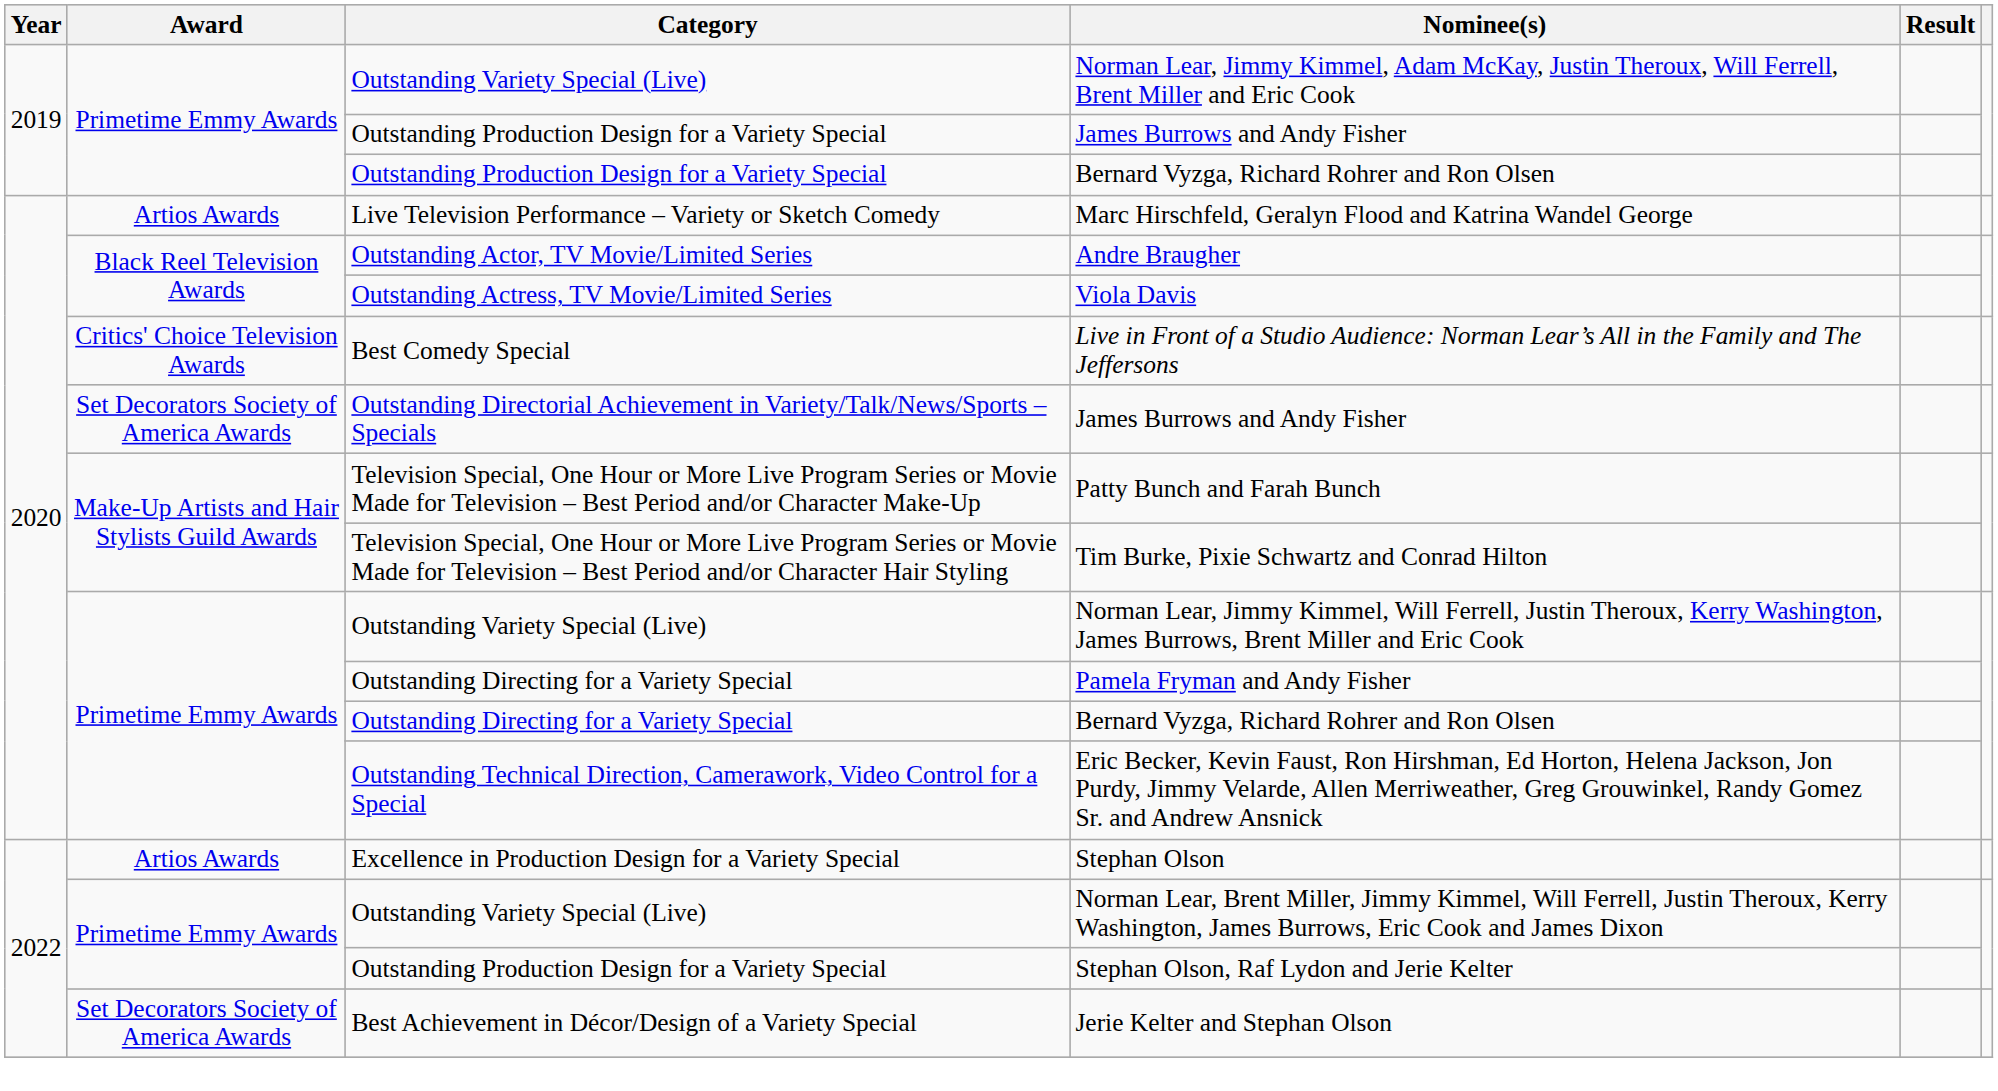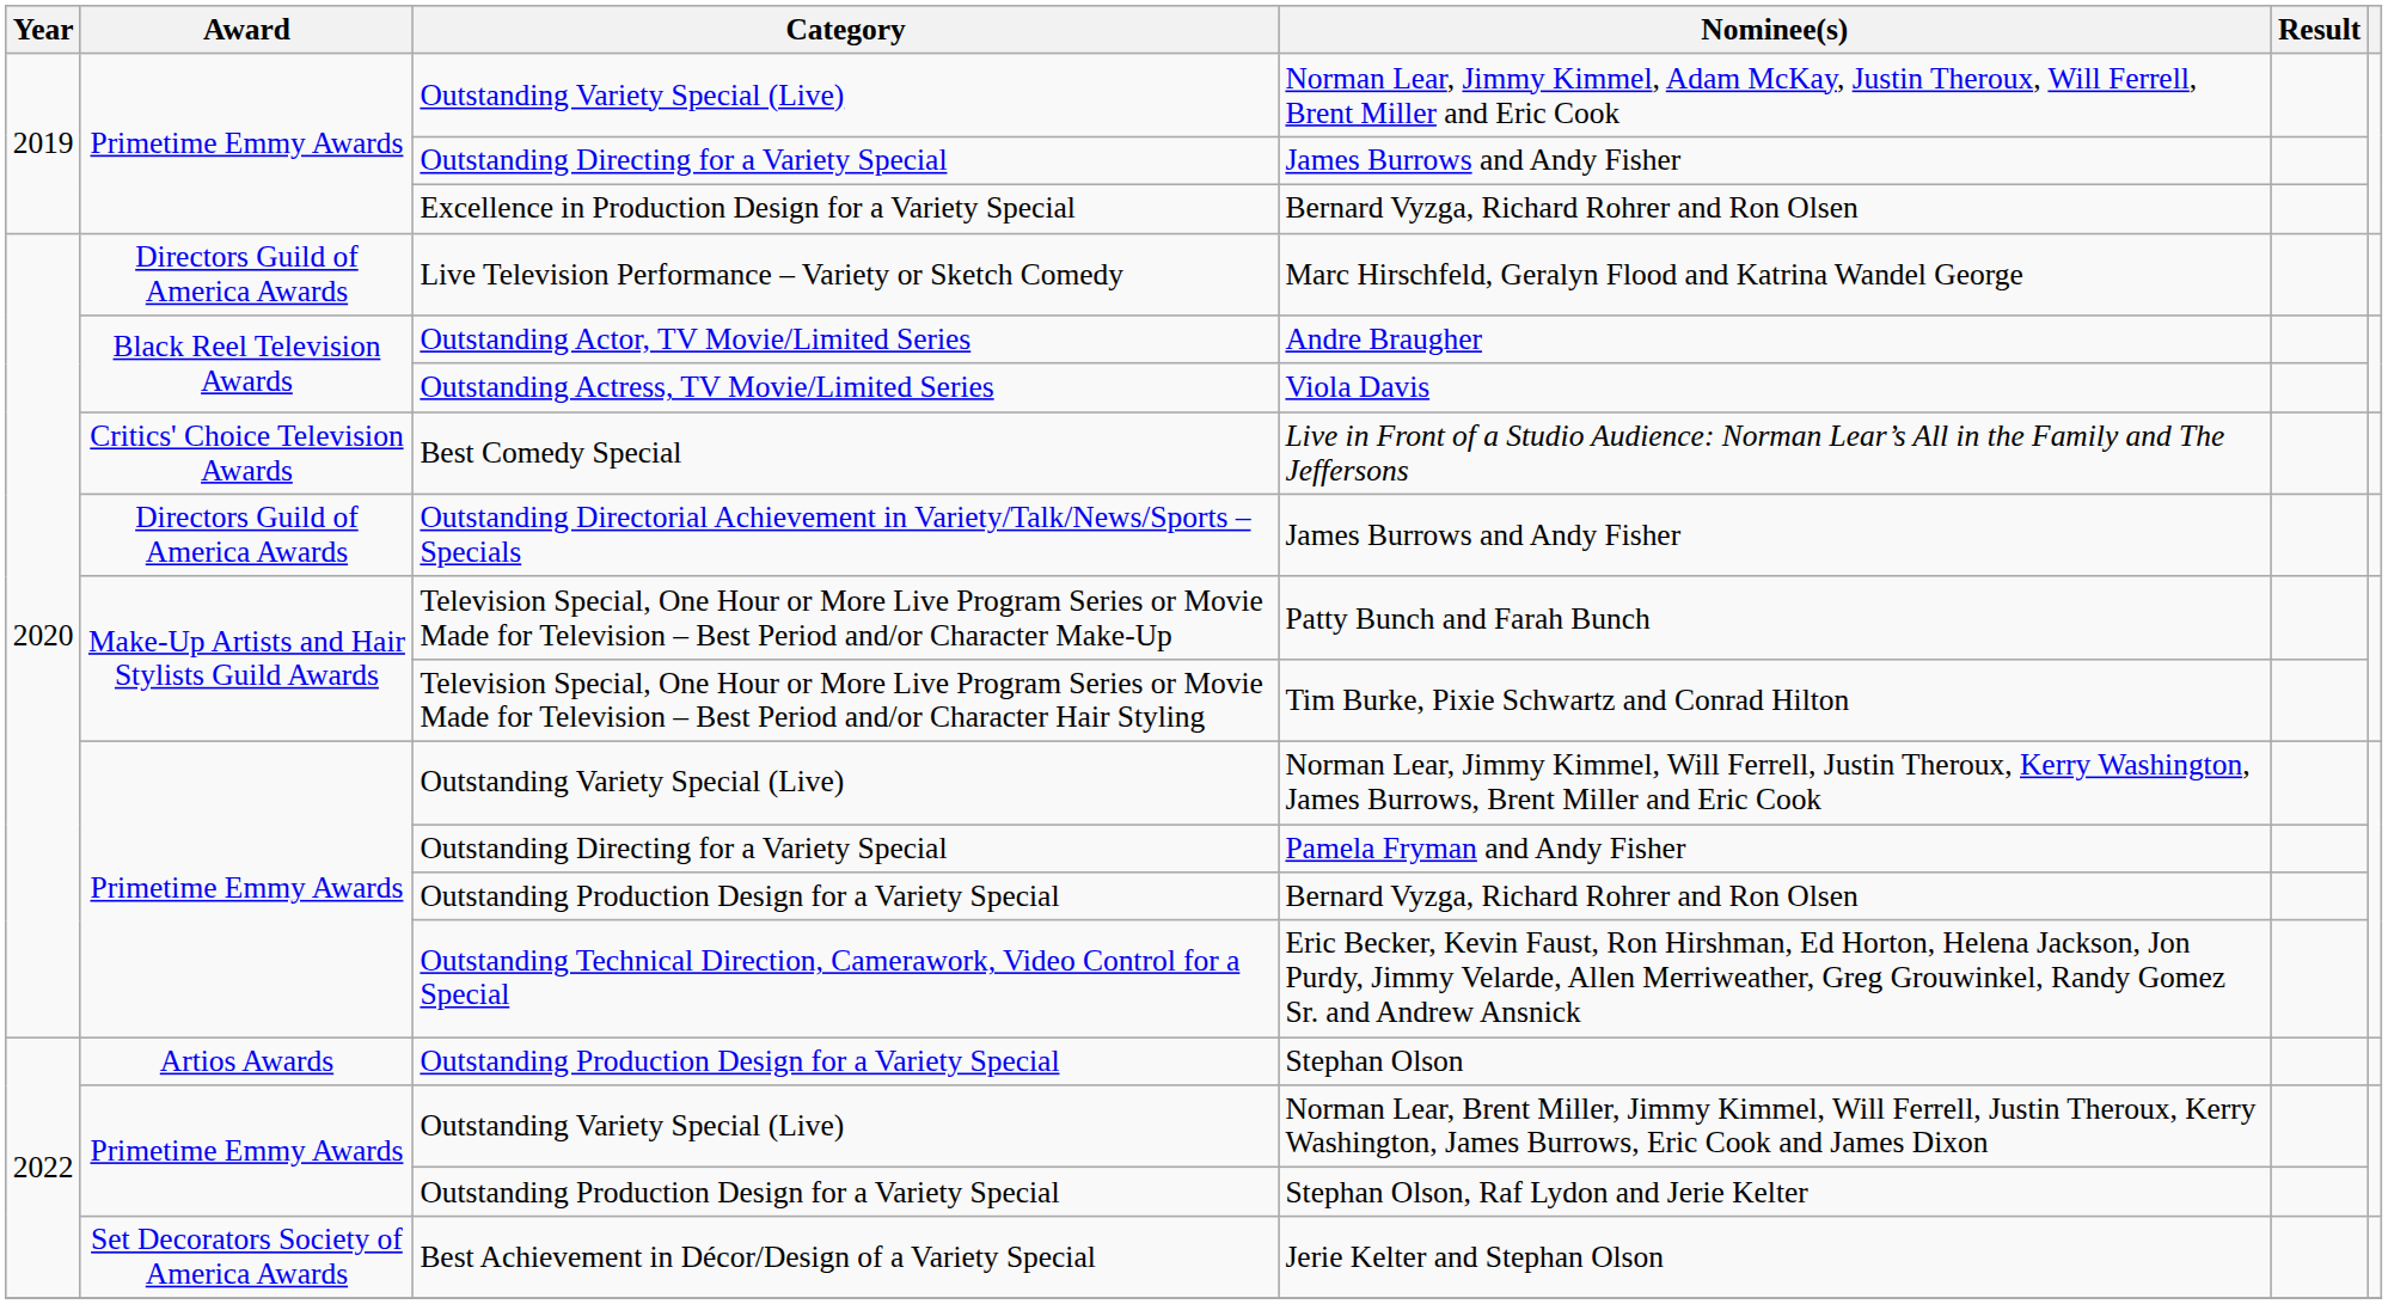2019 / James Burrows and Andy Fisher | Category: Outstanding Production Design for a Variety Special -> Outstanding Directing for a Variety Special
2019 / Bernard Vyzga, Richard Rohrer and Ron Olsen | Category: Outstanding Production Design for a Variety Special -> Excellence in Production Design for a Variety Special
Marc Hirschfeld, Geralyn Flood and Katrina Wandel George | Award: Artios Awards -> Directors Guild of America Awards
2020 / James Burrows and Andy Fisher | Award: Set Decorators Society of America Awards -> Directors Guild of America Awards
2020 / Bernard Vyzga, Richard Rohrer and Ron Olsen | Category: Outstanding Directing for a Variety Special -> Outstanding Production Design for a Variety Special
Stephan Olson | Category: Excellence in Production Design for a Variety Special -> Outstanding Production Design for a Variety Special
